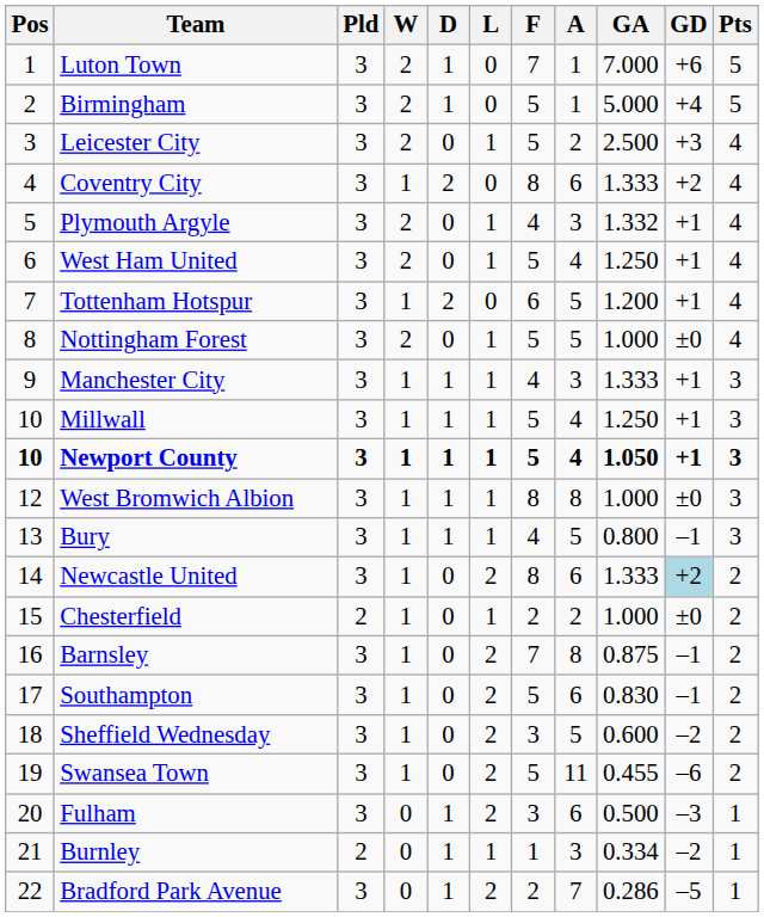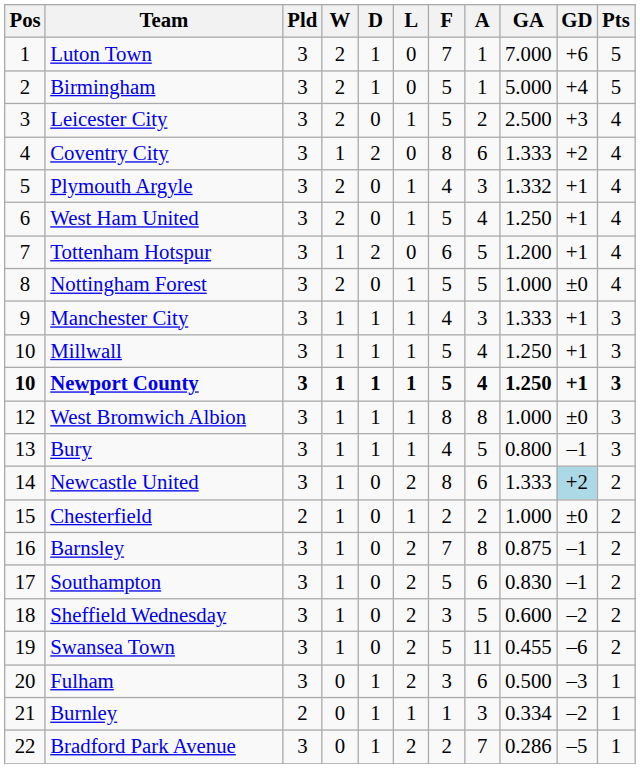Newport County | GA: 1.050 -> 1.250
